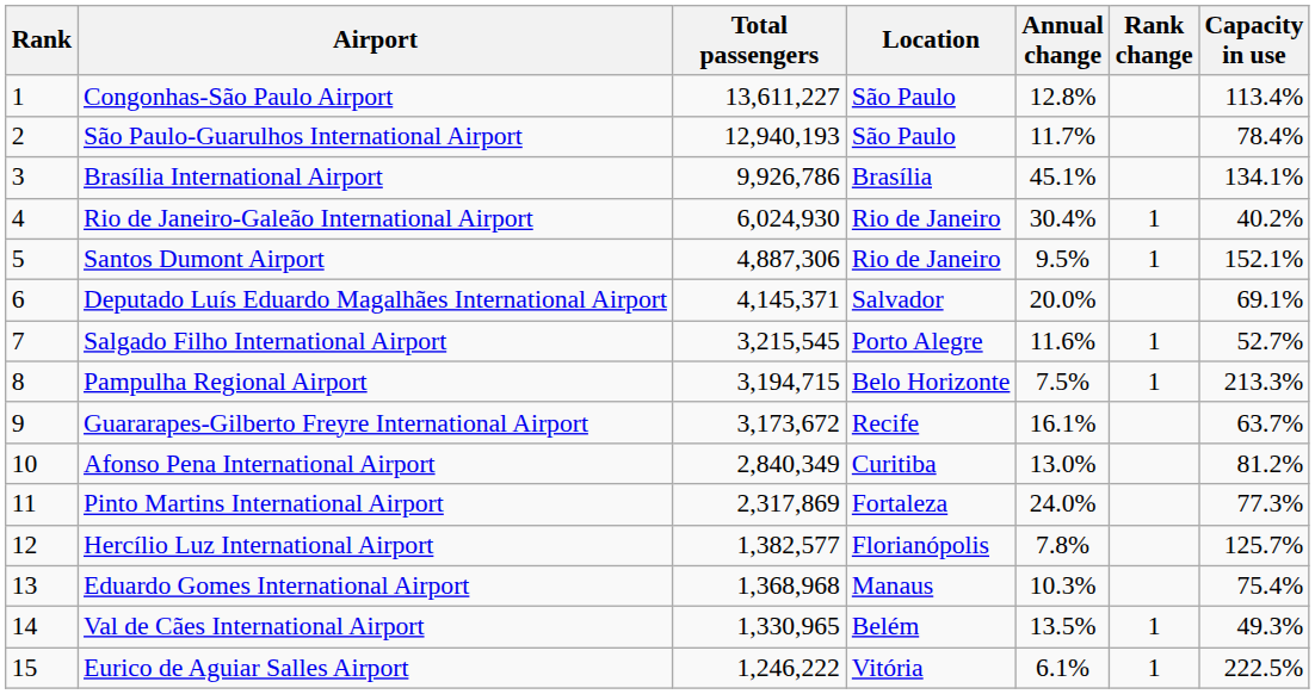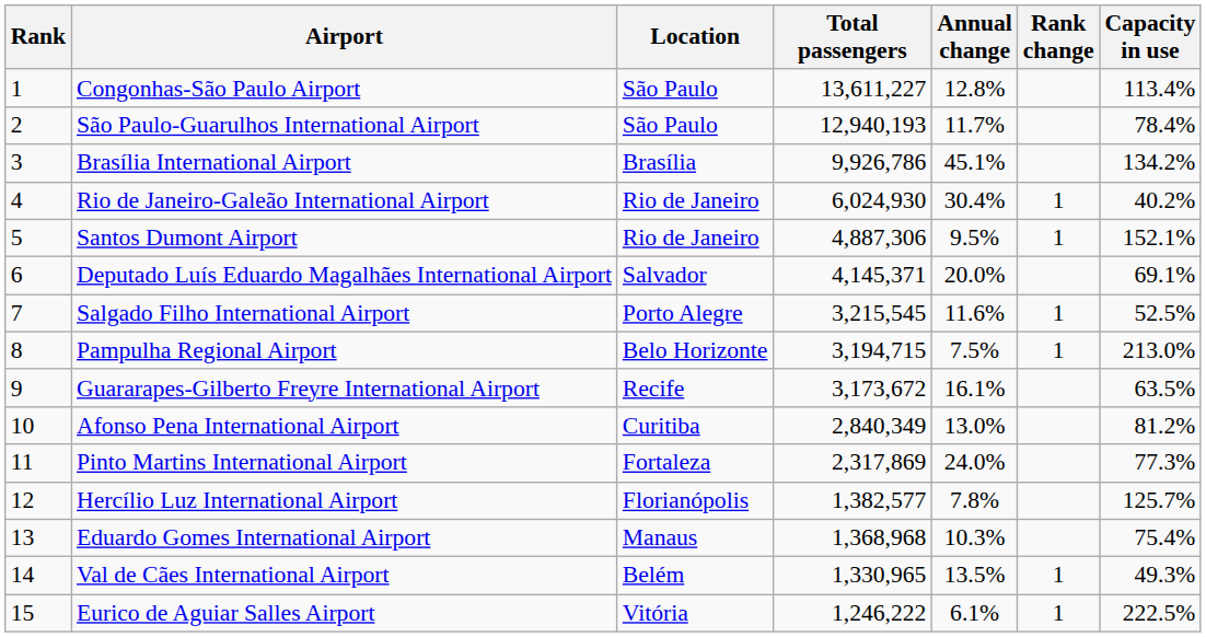columns swapped: Location <-> Total passengers
Brasília International Airport | Capacity in use: 134.1% -> 134.2%
Salgado Filho International Airport | Capacity in use: 52.7% -> 52.5%
Pampulha Regional Airport | Capacity in use: 213.3% -> 213.0%
Guararapes-Gilberto Freyre International Airport | Capacity in use: 63.7% -> 63.5%
